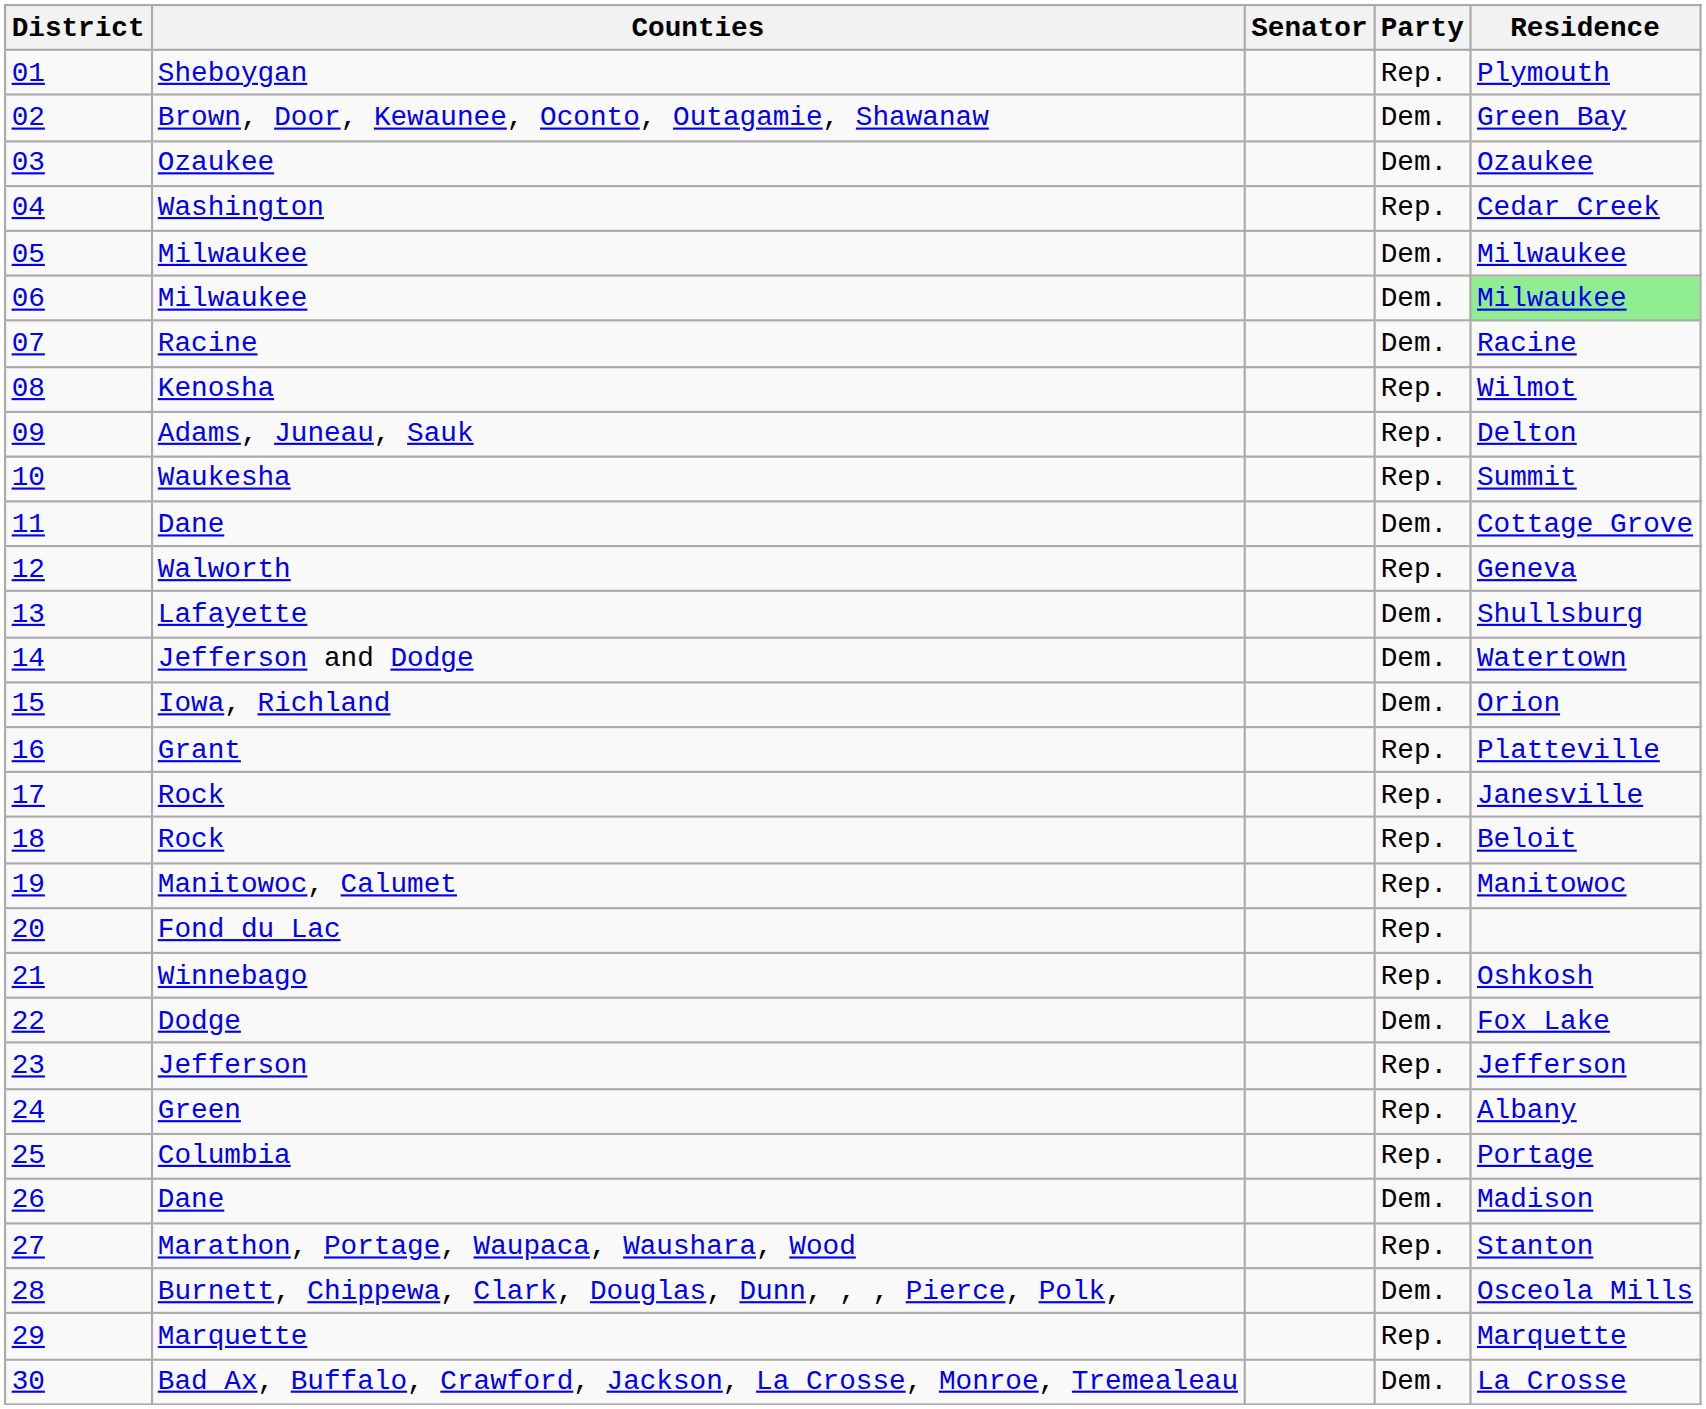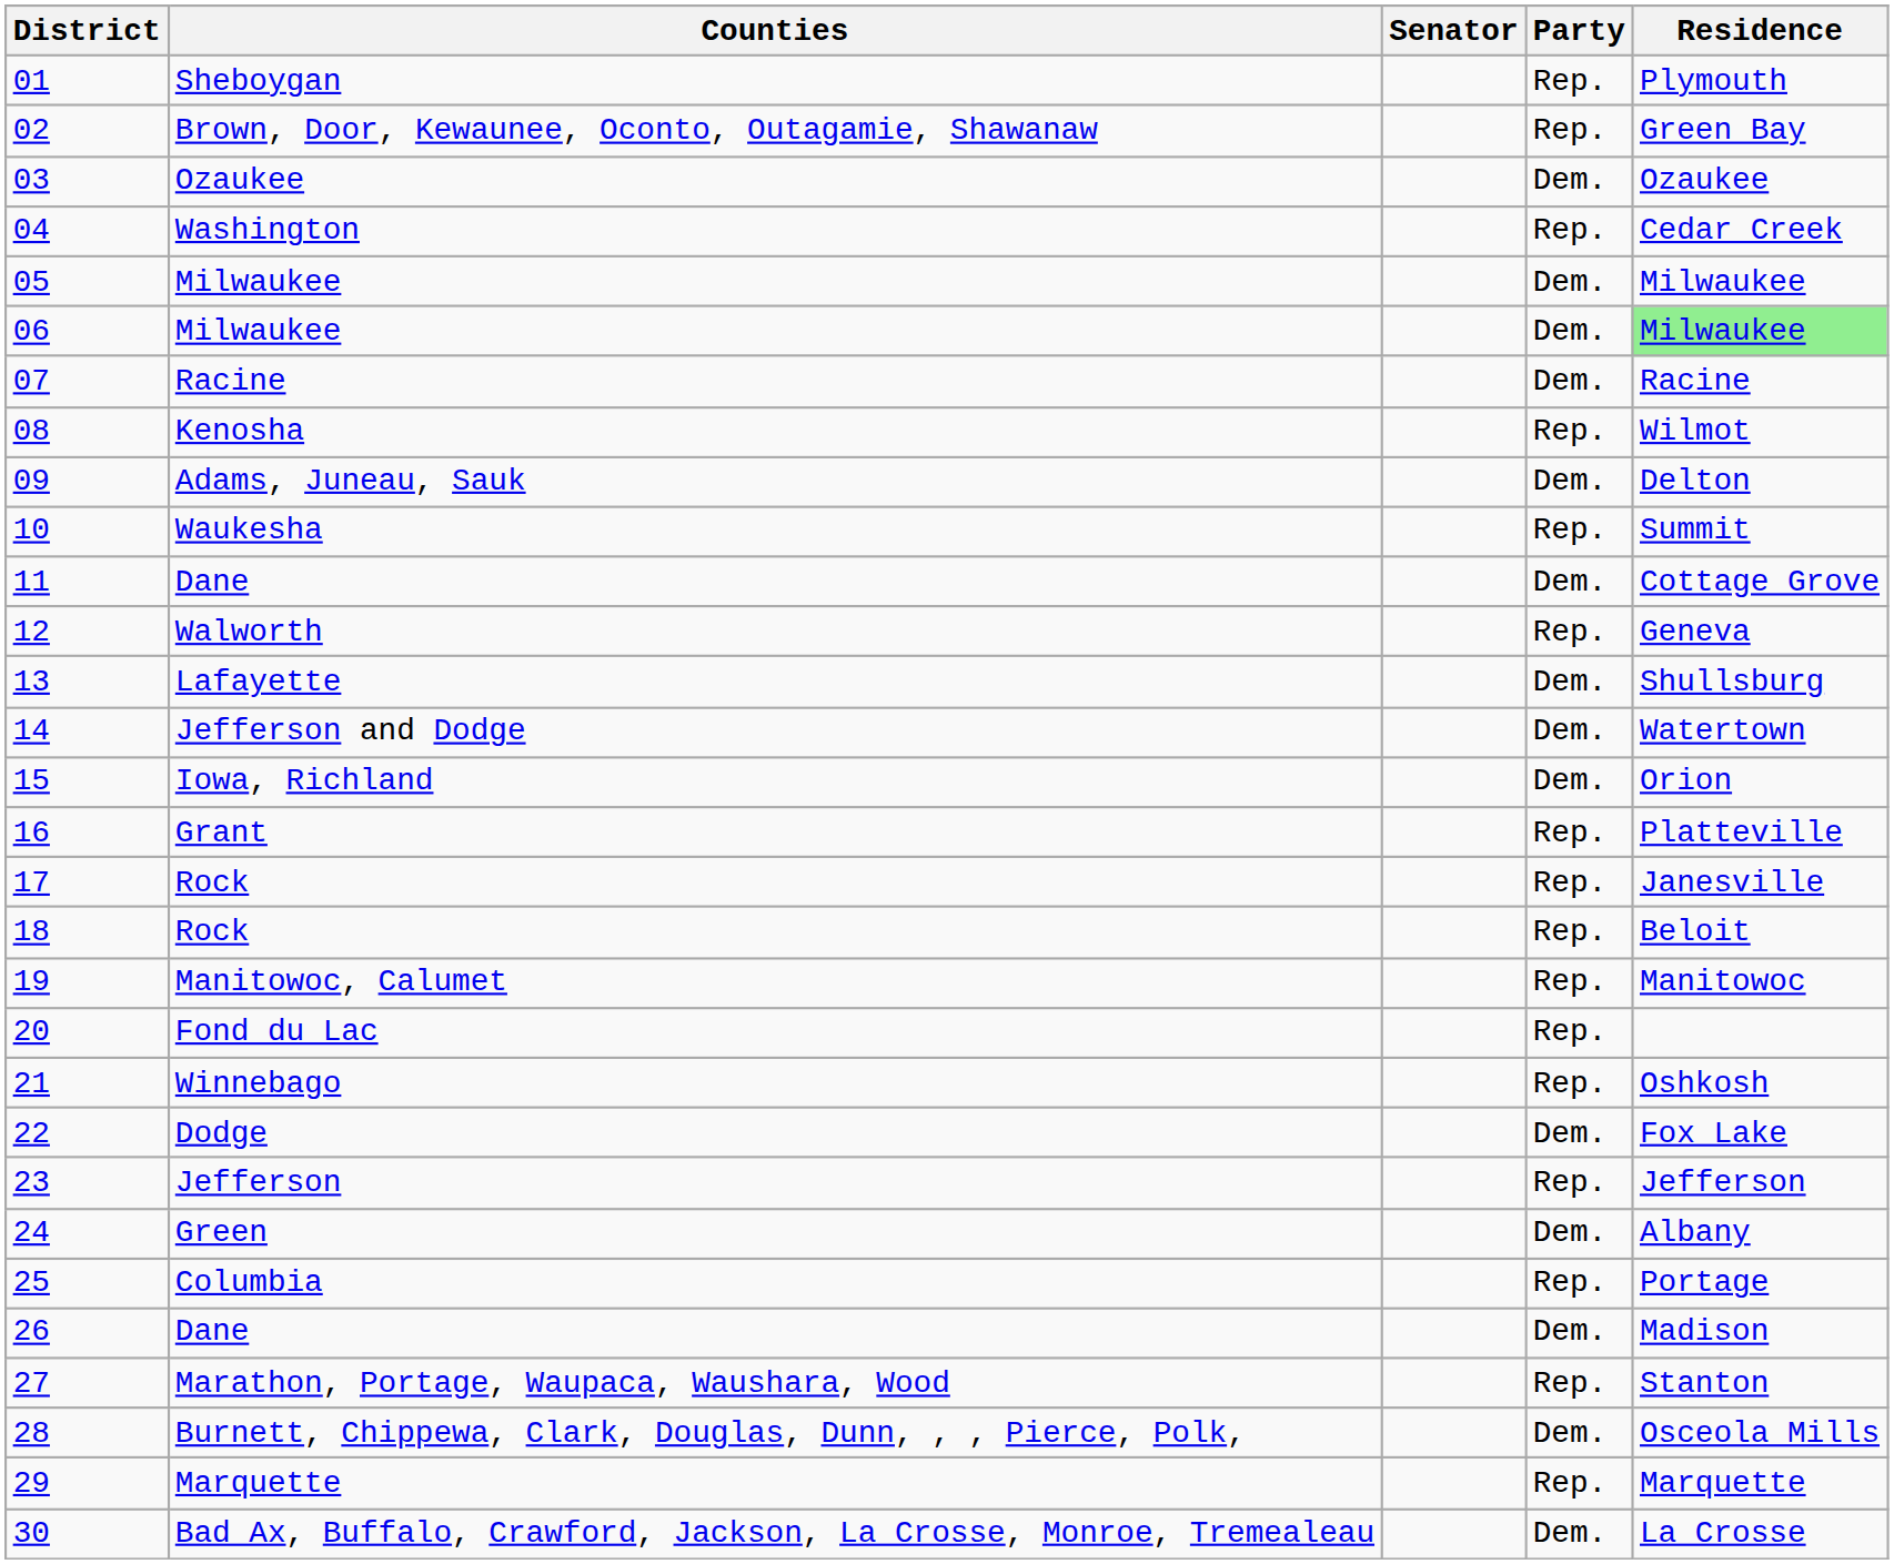Brown, Door, Kewaunee, Oconto, Outagamie, Shawanaw | Party: Dem. -> Rep.
Adams, Juneau, Sauk | Party: Rep. -> Dem.
Green | Party: Rep. -> Dem.
